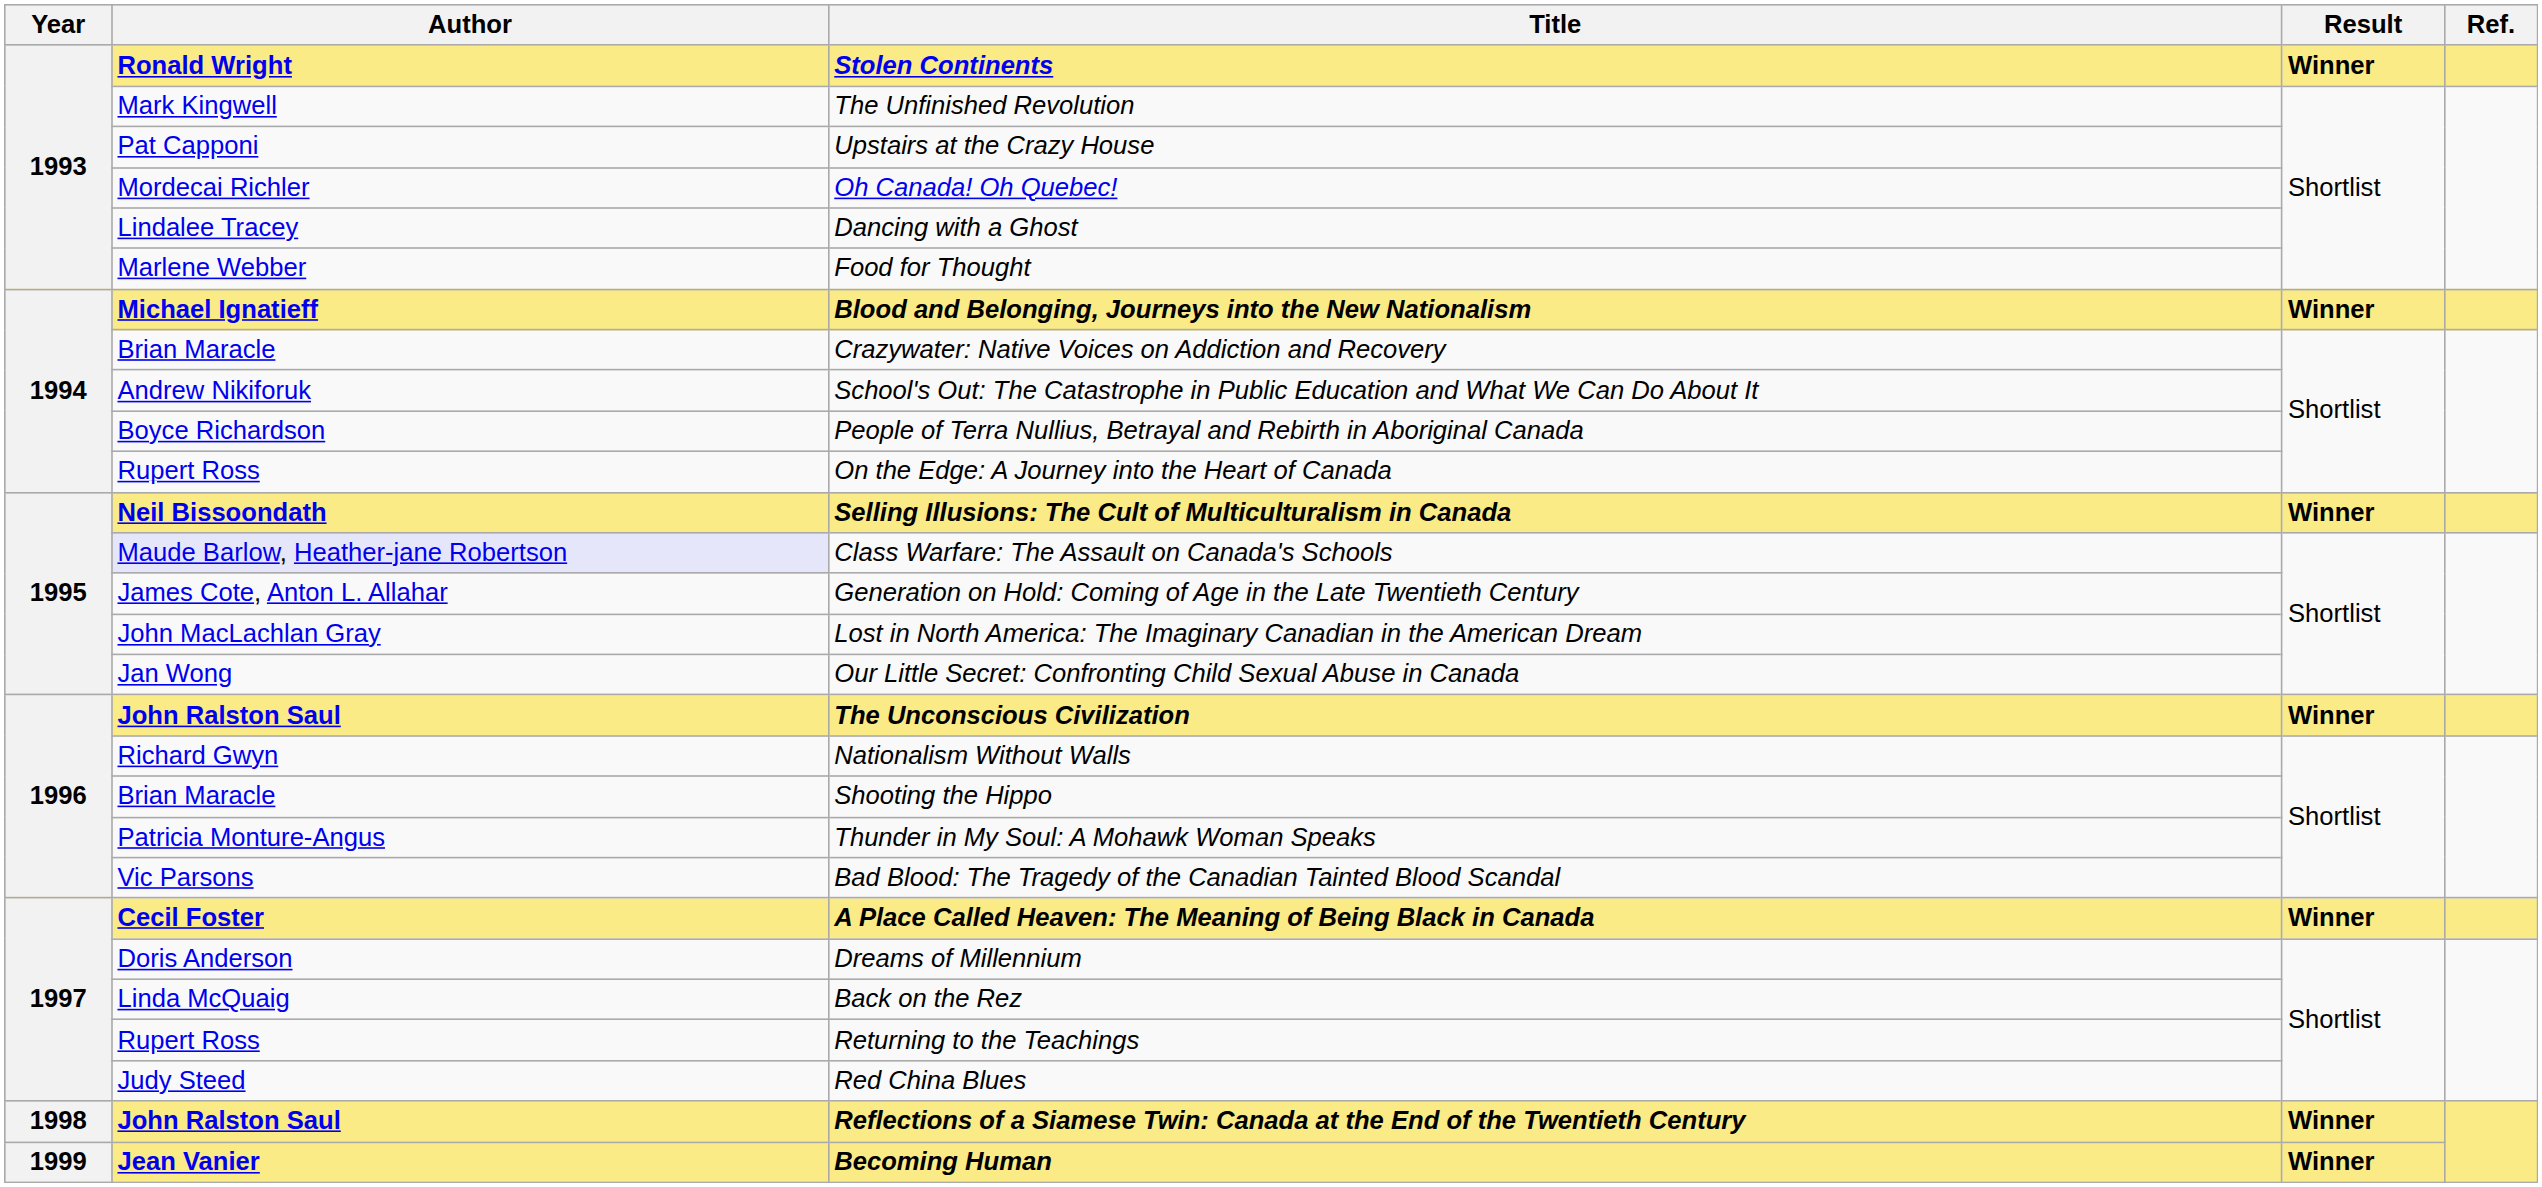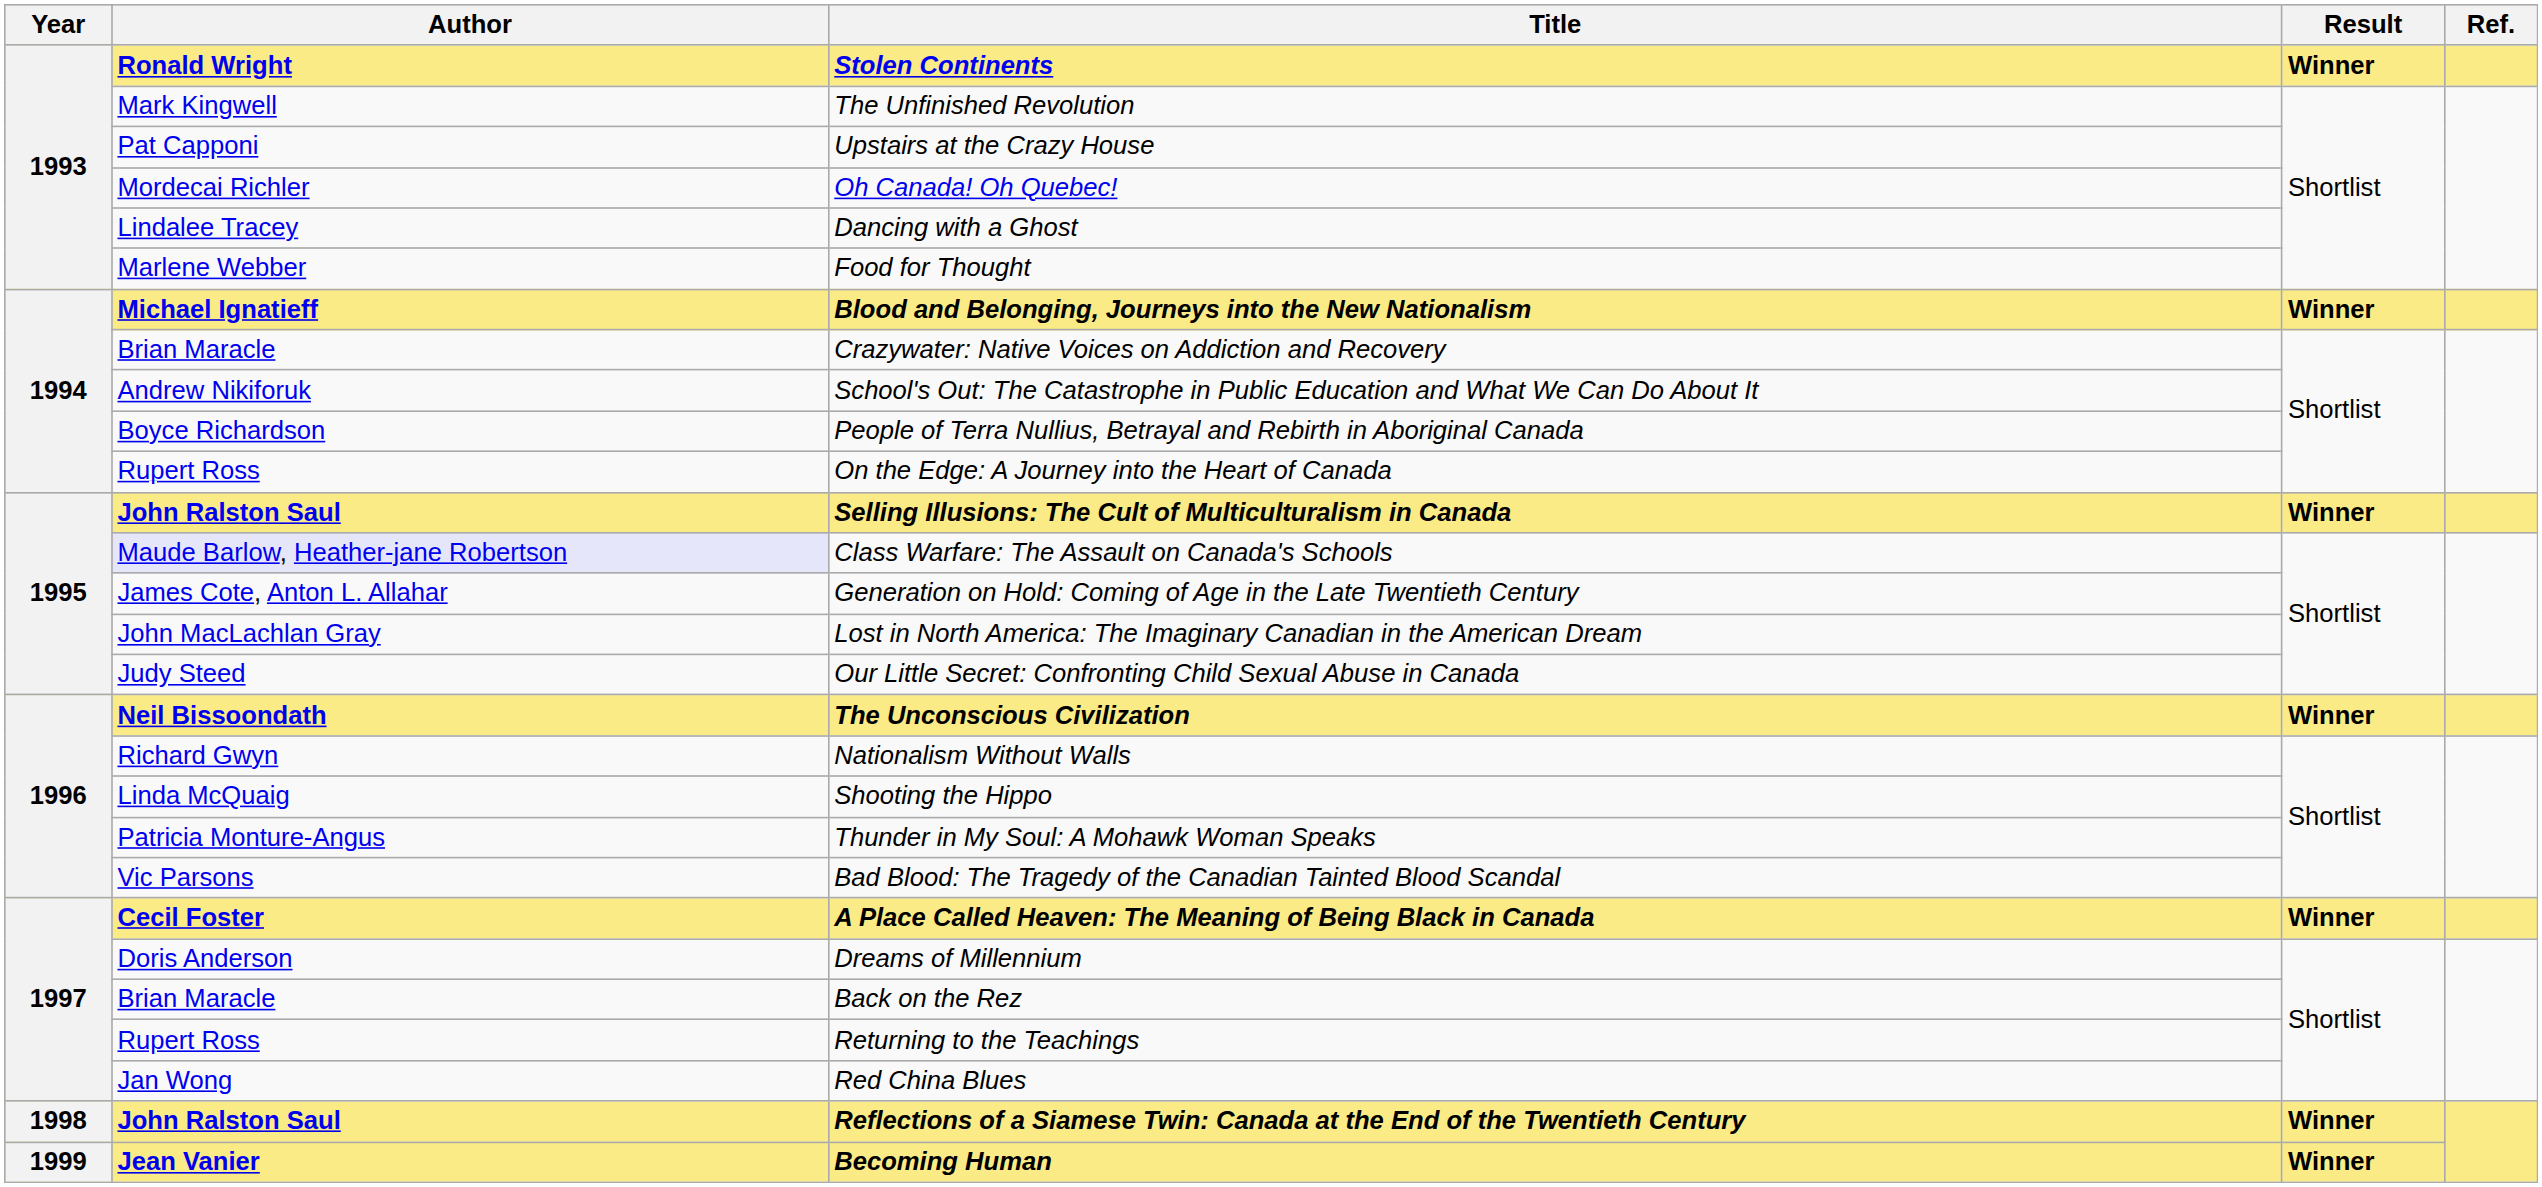Selling Illusions: The Cult of Multiculturalism in Canada | Author: Neil Bissoondath -> John Ralston Saul
Our Little Secret: Confronting Child Sexual Abuse in Canada | Author: Jan Wong -> Judy Steed
The Unconscious Civilization | Author: John Ralston Saul -> Neil Bissoondath
Shooting the Hippo | Author: Brian Maracle -> Linda McQuaig
Back on the Rez | Author: Linda McQuaig -> Brian Maracle
Red China Blues | Author: Judy Steed -> Jan Wong
